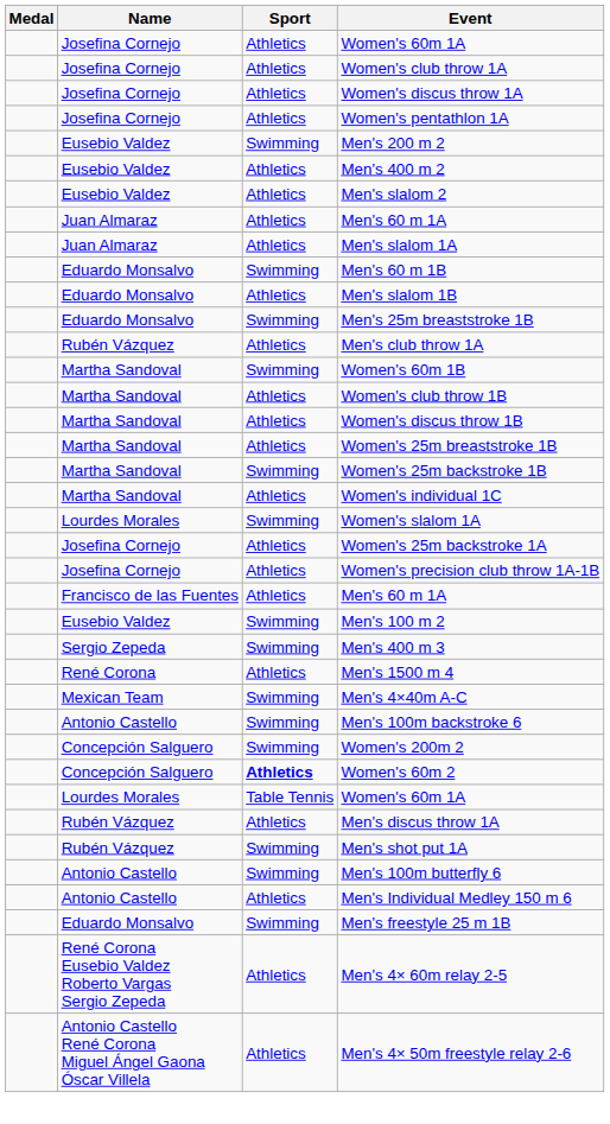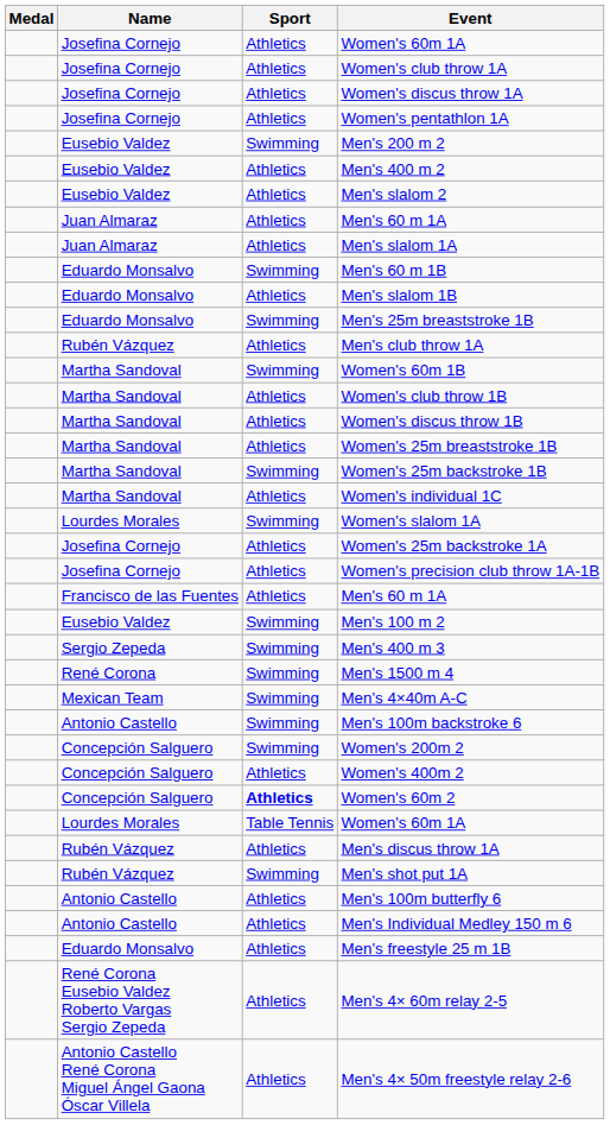Men's 1500 m 4 | Sport: Athletics -> Swimming
+ row: Concepción Salguero | Athletics | Women's 400m 2
Men's 100m butterfly 6 | Sport: Swimming -> Athletics
Men's freestyle 25 m 1B | Sport: Swimming -> Athletics
